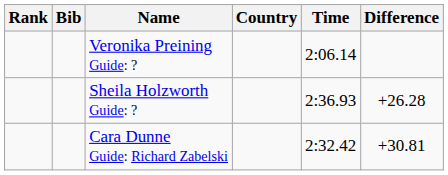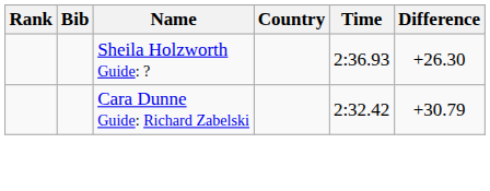- row: Veronika Preining Guide: ? | 2:06.14
Sheila Holzworth Guide: ? | Difference: +26.28 -> +26.30
Cara Dunne Guide: Richard Zabelski | Difference: +30.81 -> +30.79
